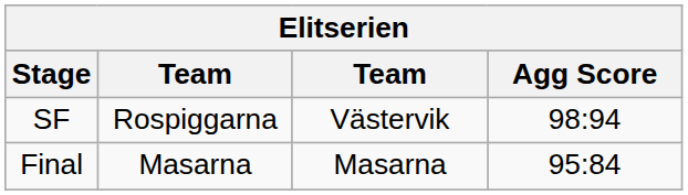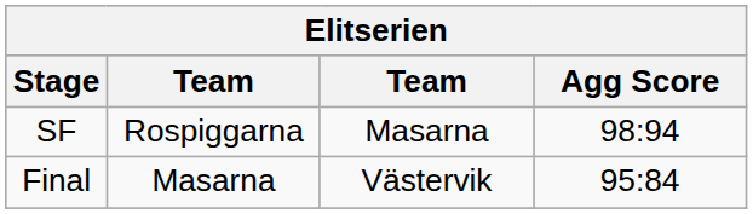SF | column 3: Västervik -> Masarna
Final | column 3: Masarna -> Västervik
